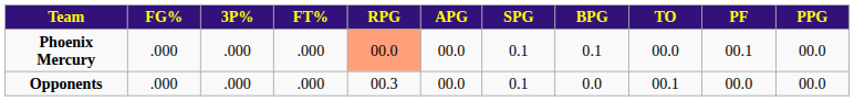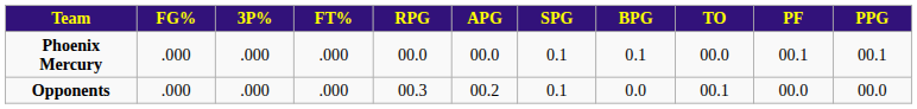Phoenix Mercury | RPG: lightsalmon background -> no background
Phoenix Mercury | PPG: 00.0 -> 00.1
Opponents | APG: 00.0 -> 00.2
